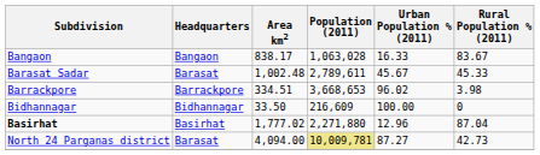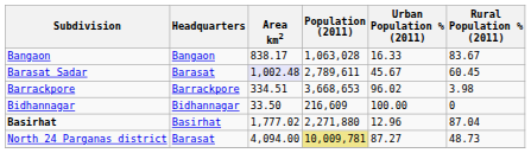Barasat Sadar | Area km2: no background -> lavender background
Barasat Sadar | Rural Population % (2011): 45.33 -> 60.45
North 24 Parganas district | Rural Population % (2011): 42.73 -> 48.73
